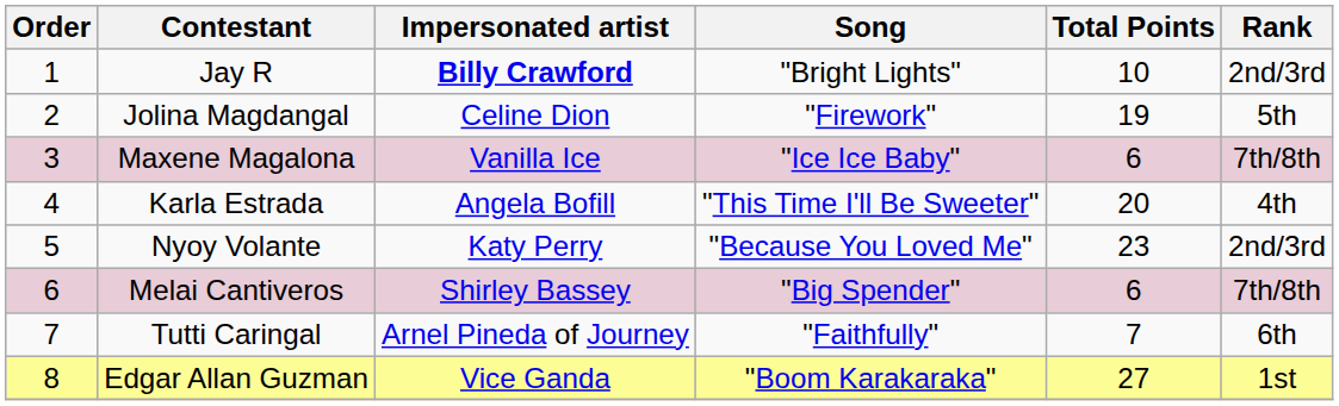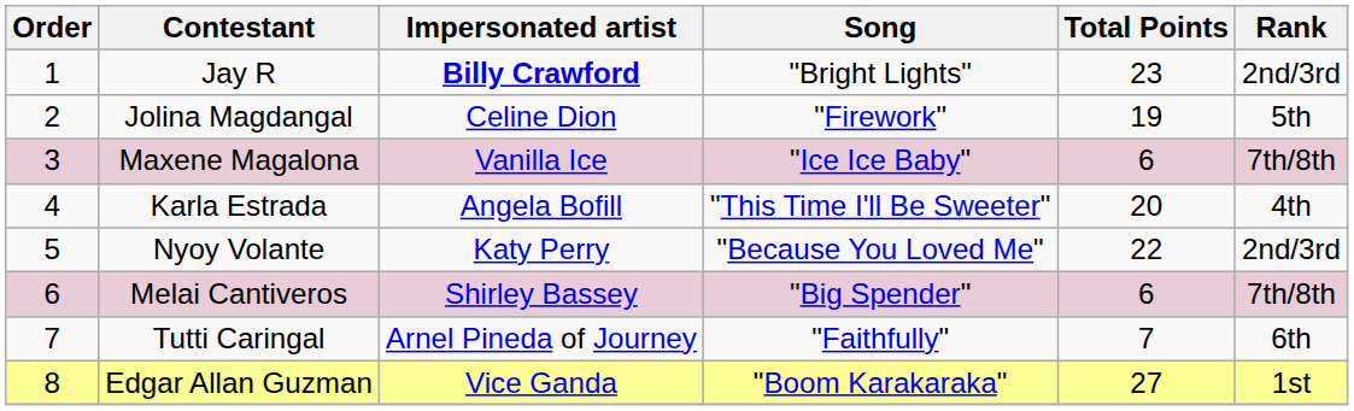Jay R | Total Points: 10 -> 23
Nyoy Volante | Total Points: 23 -> 22
